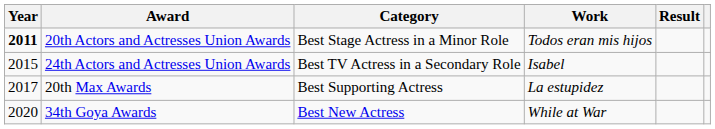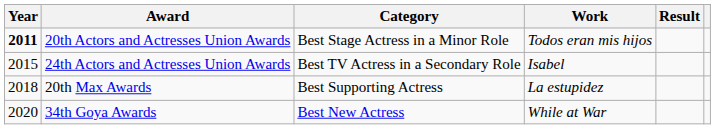20th Max Awards | Year: 2017 -> 2018
